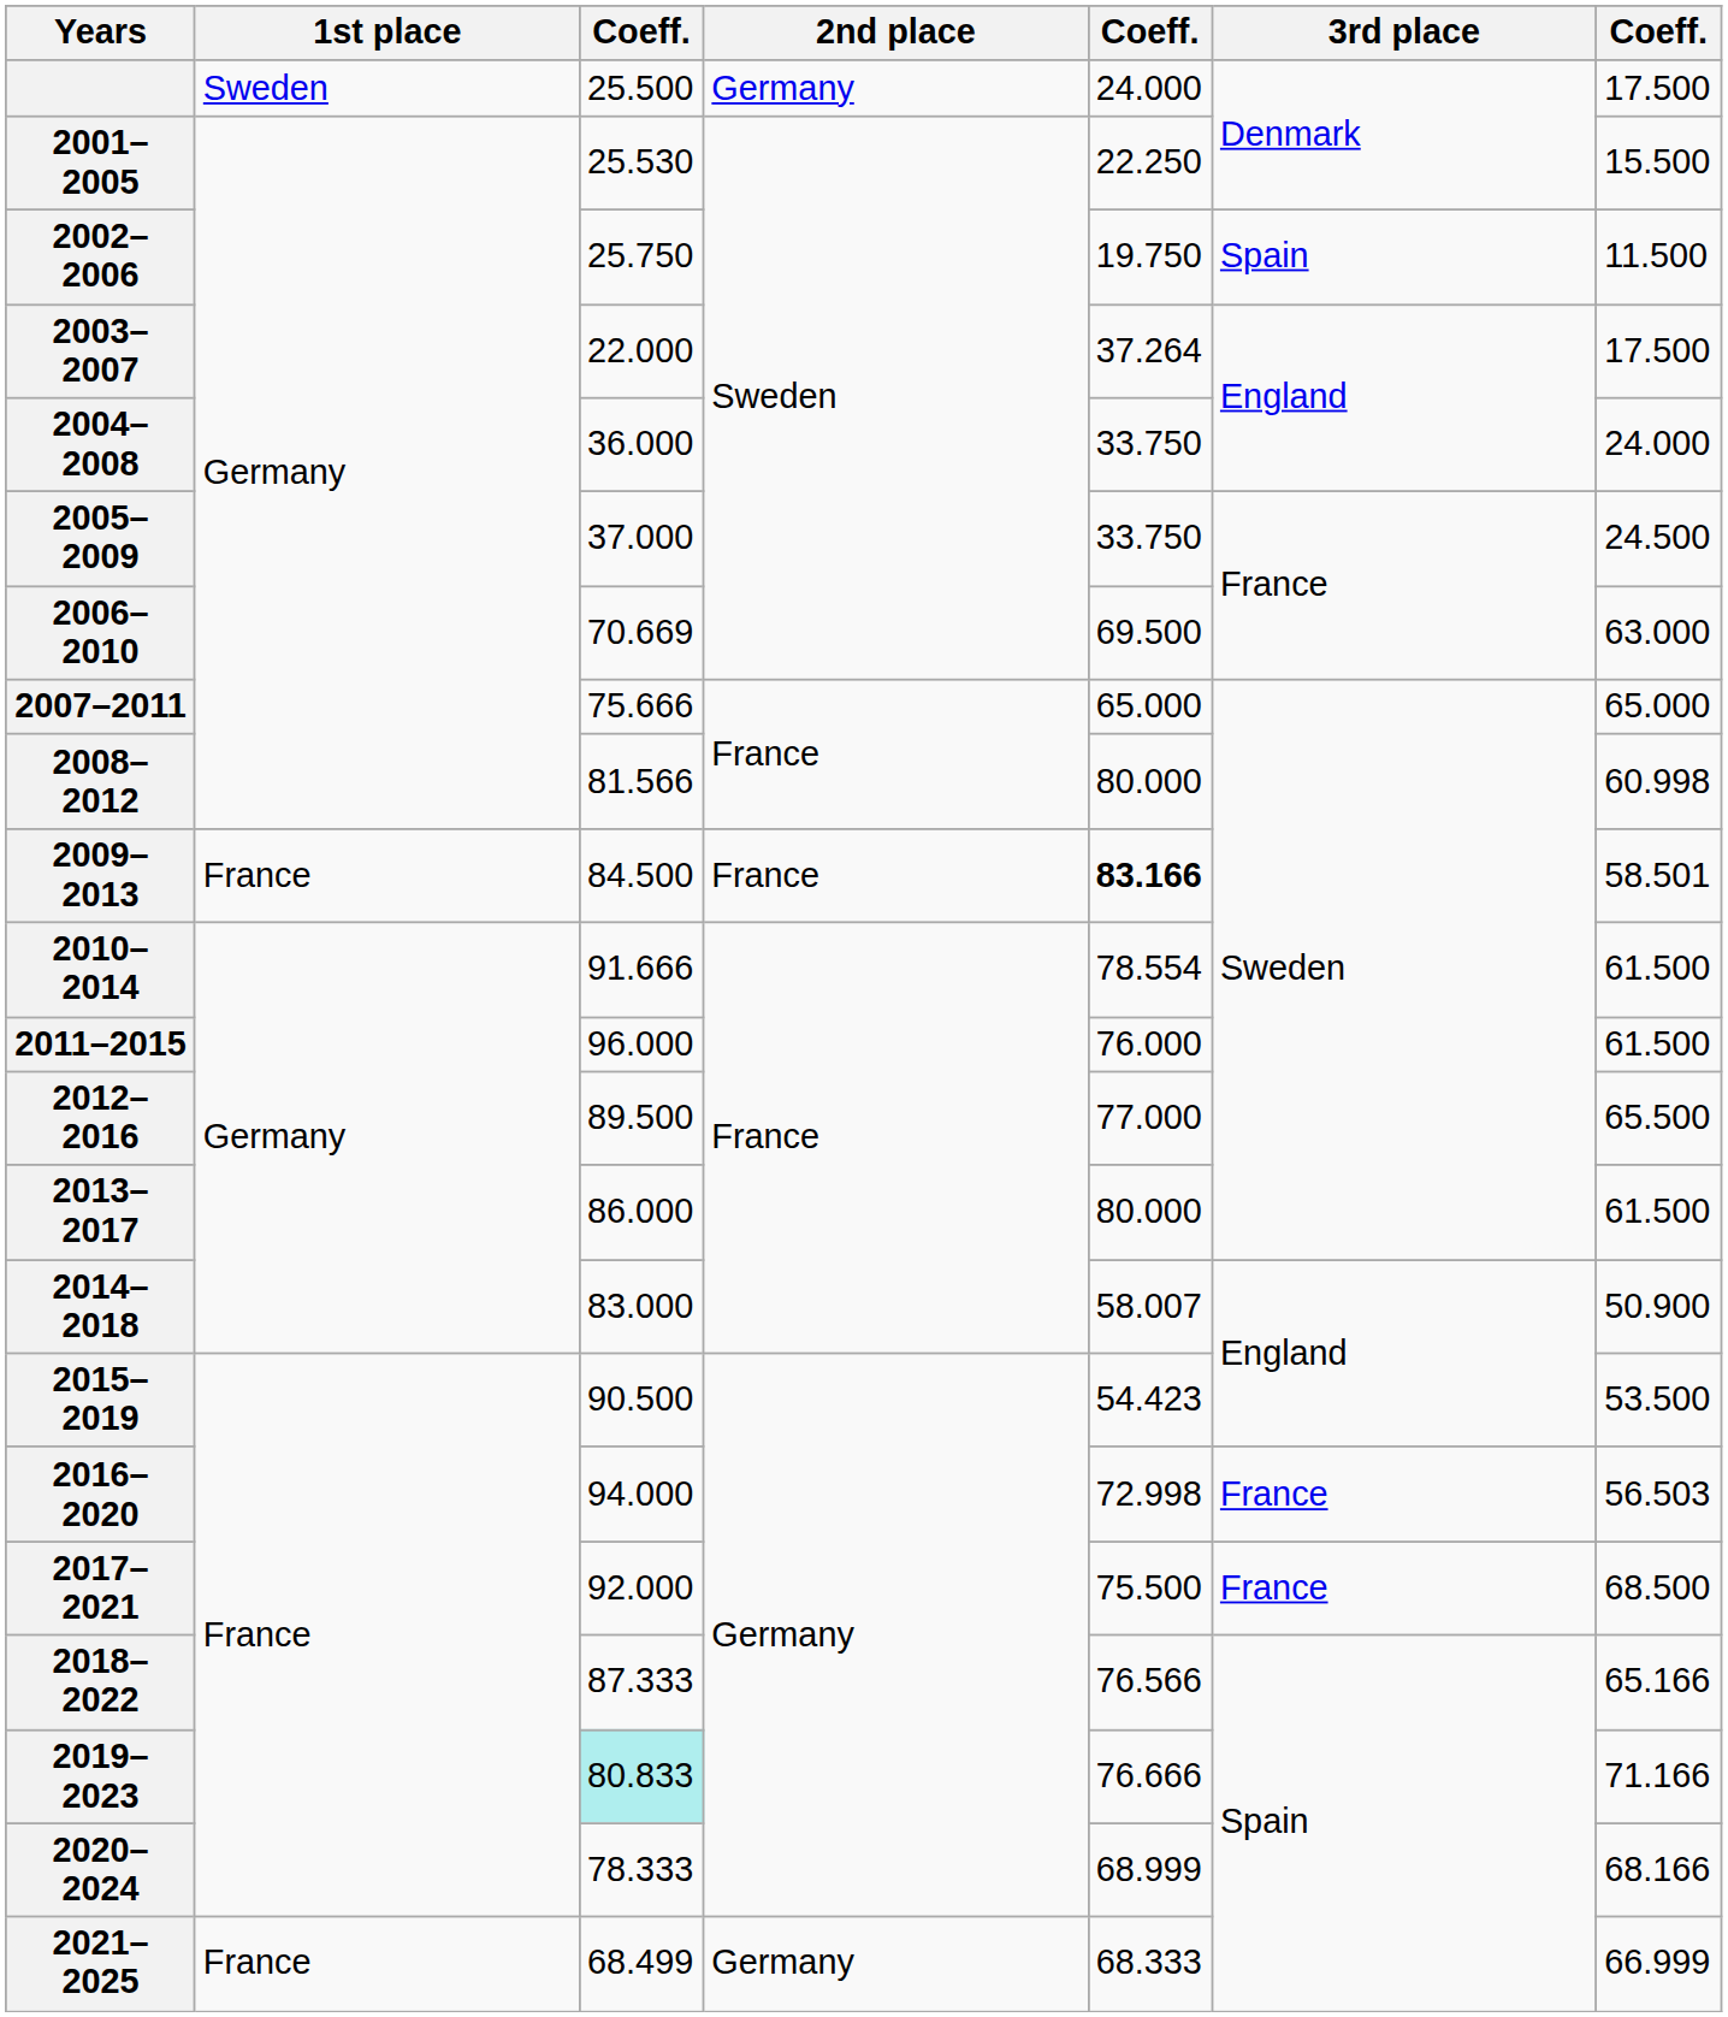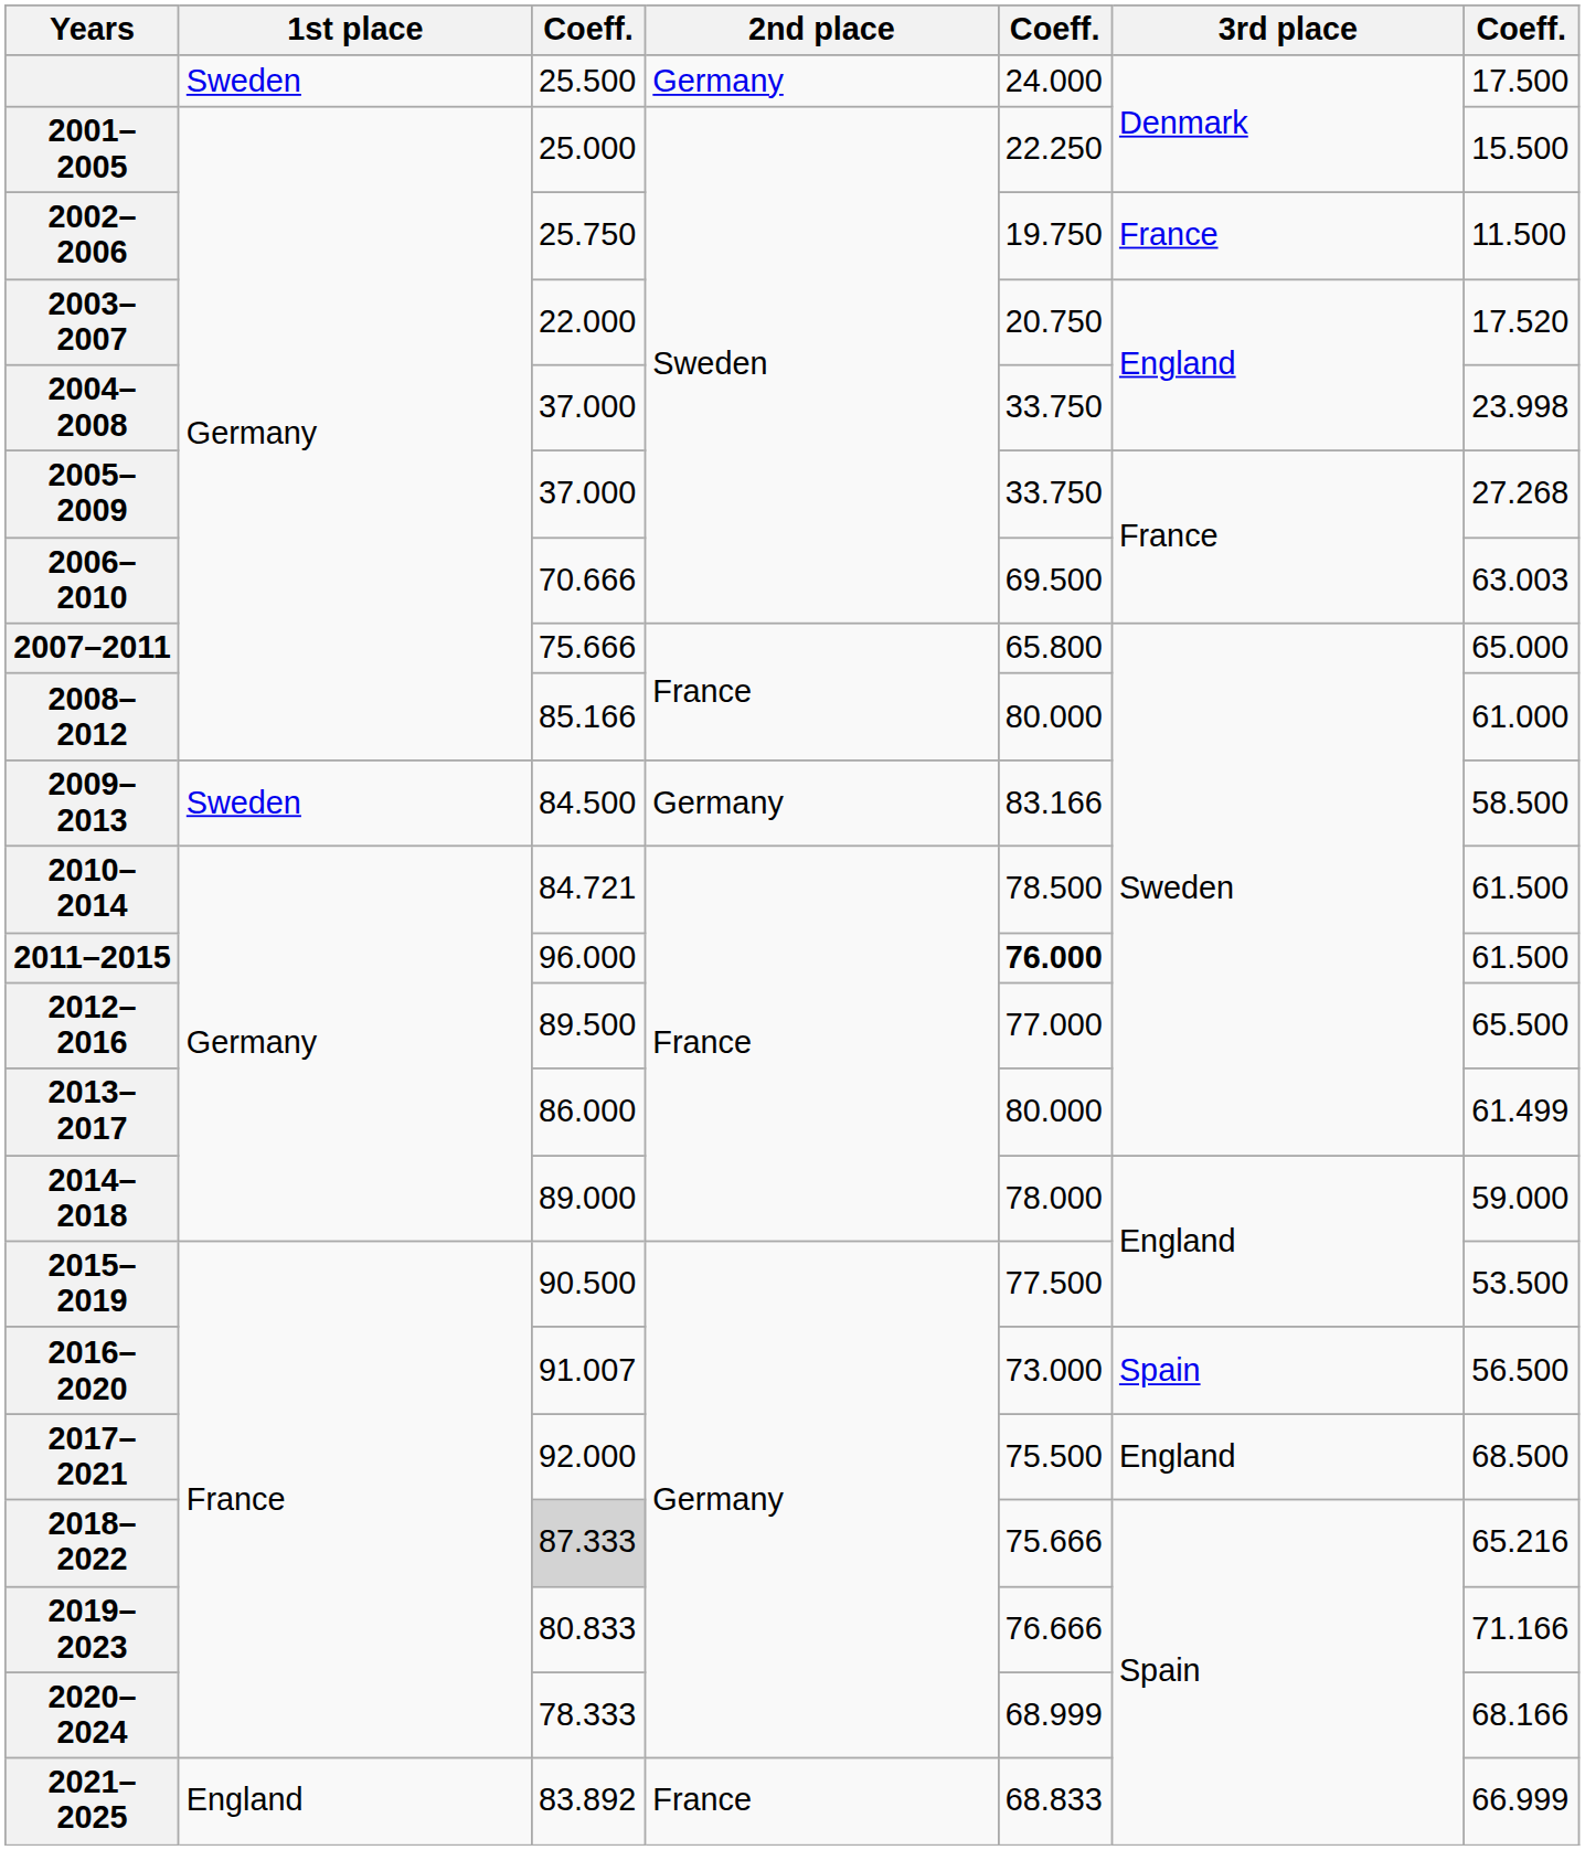2001–2005 | column 3: 25.530 -> 25.000
2002–2006 | 3rd place: Spain -> France
2003–2007 | column 5: 37.264 -> 20.750
2003–2007 | column 7: 17.500 -> 17.520
2004–2008 | column 3: 36.000 -> 37.000
2004–2008 | column 7: 24.000 -> 23.998
2005–2009 | column 7: 24.500 -> 27.268
2006–2010 | column 3: 70.669 -> 70.666
2006–2010 | column 7: 63.000 -> 63.003
2007–2011 | column 5: 65.000 -> 65.800
2008–2012 | column 3: 81.566 -> 85.166
2008–2012 | column 7: 60.998 -> 61.000
2009–2013 | 1st place: France -> Sweden
2009–2013 | 2nd place: France -> Germany
2009–2013 | column 5: bold -> normal
2009–2013 | column 7: 58.501 -> 58.500
2010–2014 | column 3: 91.666 -> 84.721
2010–2014 | column 5: 78.554 -> 78.500
2011–2015 | column 5: normal -> bold
2013–2017 | column 7: 61.500 -> 61.499
2014–2018 | column 3: 83.000 -> 89.000
2014–2018 | column 5: 58.007 -> 78.000
2014–2018 | column 7: 50.900 -> 59.000
2015–2019 | column 5: 54.423 -> 77.500
2016–2020 | column 3: 94.000 -> 91.007
2016–2020 | column 5: 72.998 -> 73.000
2016–2020 | 3rd place: France -> Spain
2016–2020 | column 7: 56.503 -> 56.500
2017–2021 | 3rd place: France -> England
2018–2022 | column 3: no background -> lightgrey background
2018–2022 | column 5: 76.566 -> 75.666
2018–2022 | column 7: 65.166 -> 65.216
2019–2023 | column 3: paleturquoise background -> no background
2021–2025 | 1st place: France -> England
2021–2025 | column 3: 68.499 -> 83.892
2021–2025 | 2nd place: Germany -> France
2021–2025 | column 5: 68.333 -> 68.833
